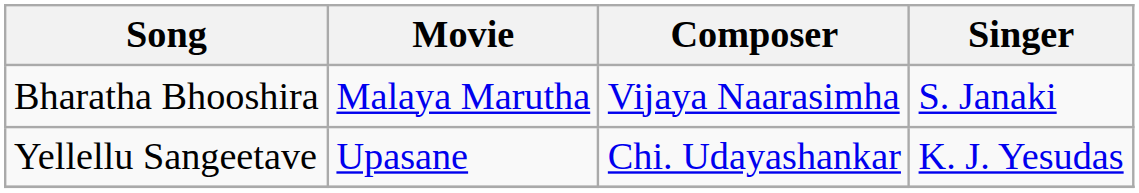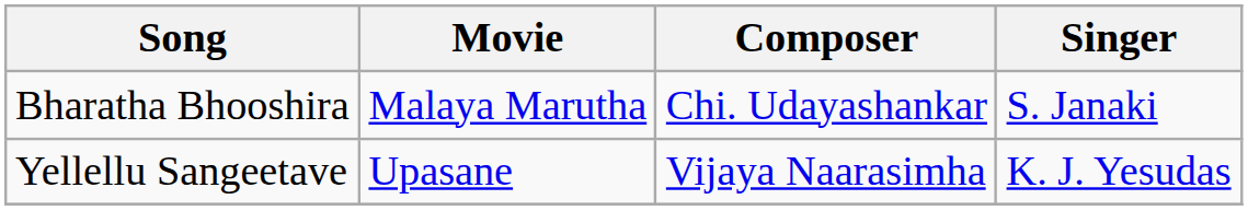Bharatha Bhooshira | Composer: Vijaya Naarasimha -> Chi. Udayashankar
Yellellu Sangeetave | Composer: Chi. Udayashankar -> Vijaya Naarasimha
